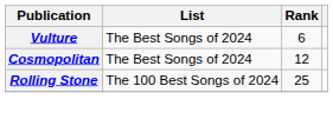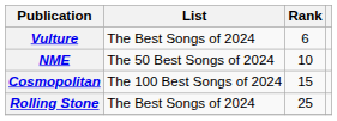+ row: NME | The 50 Best Songs of 2024 | 10
Cosmopolitan | List: The Best Songs of 2024 -> The 100 Best Songs of 2024
Cosmopolitan | Rank: 12 -> 15
Rolling Stone | List: The 100 Best Songs of 2024 -> The Best Songs of 2024
